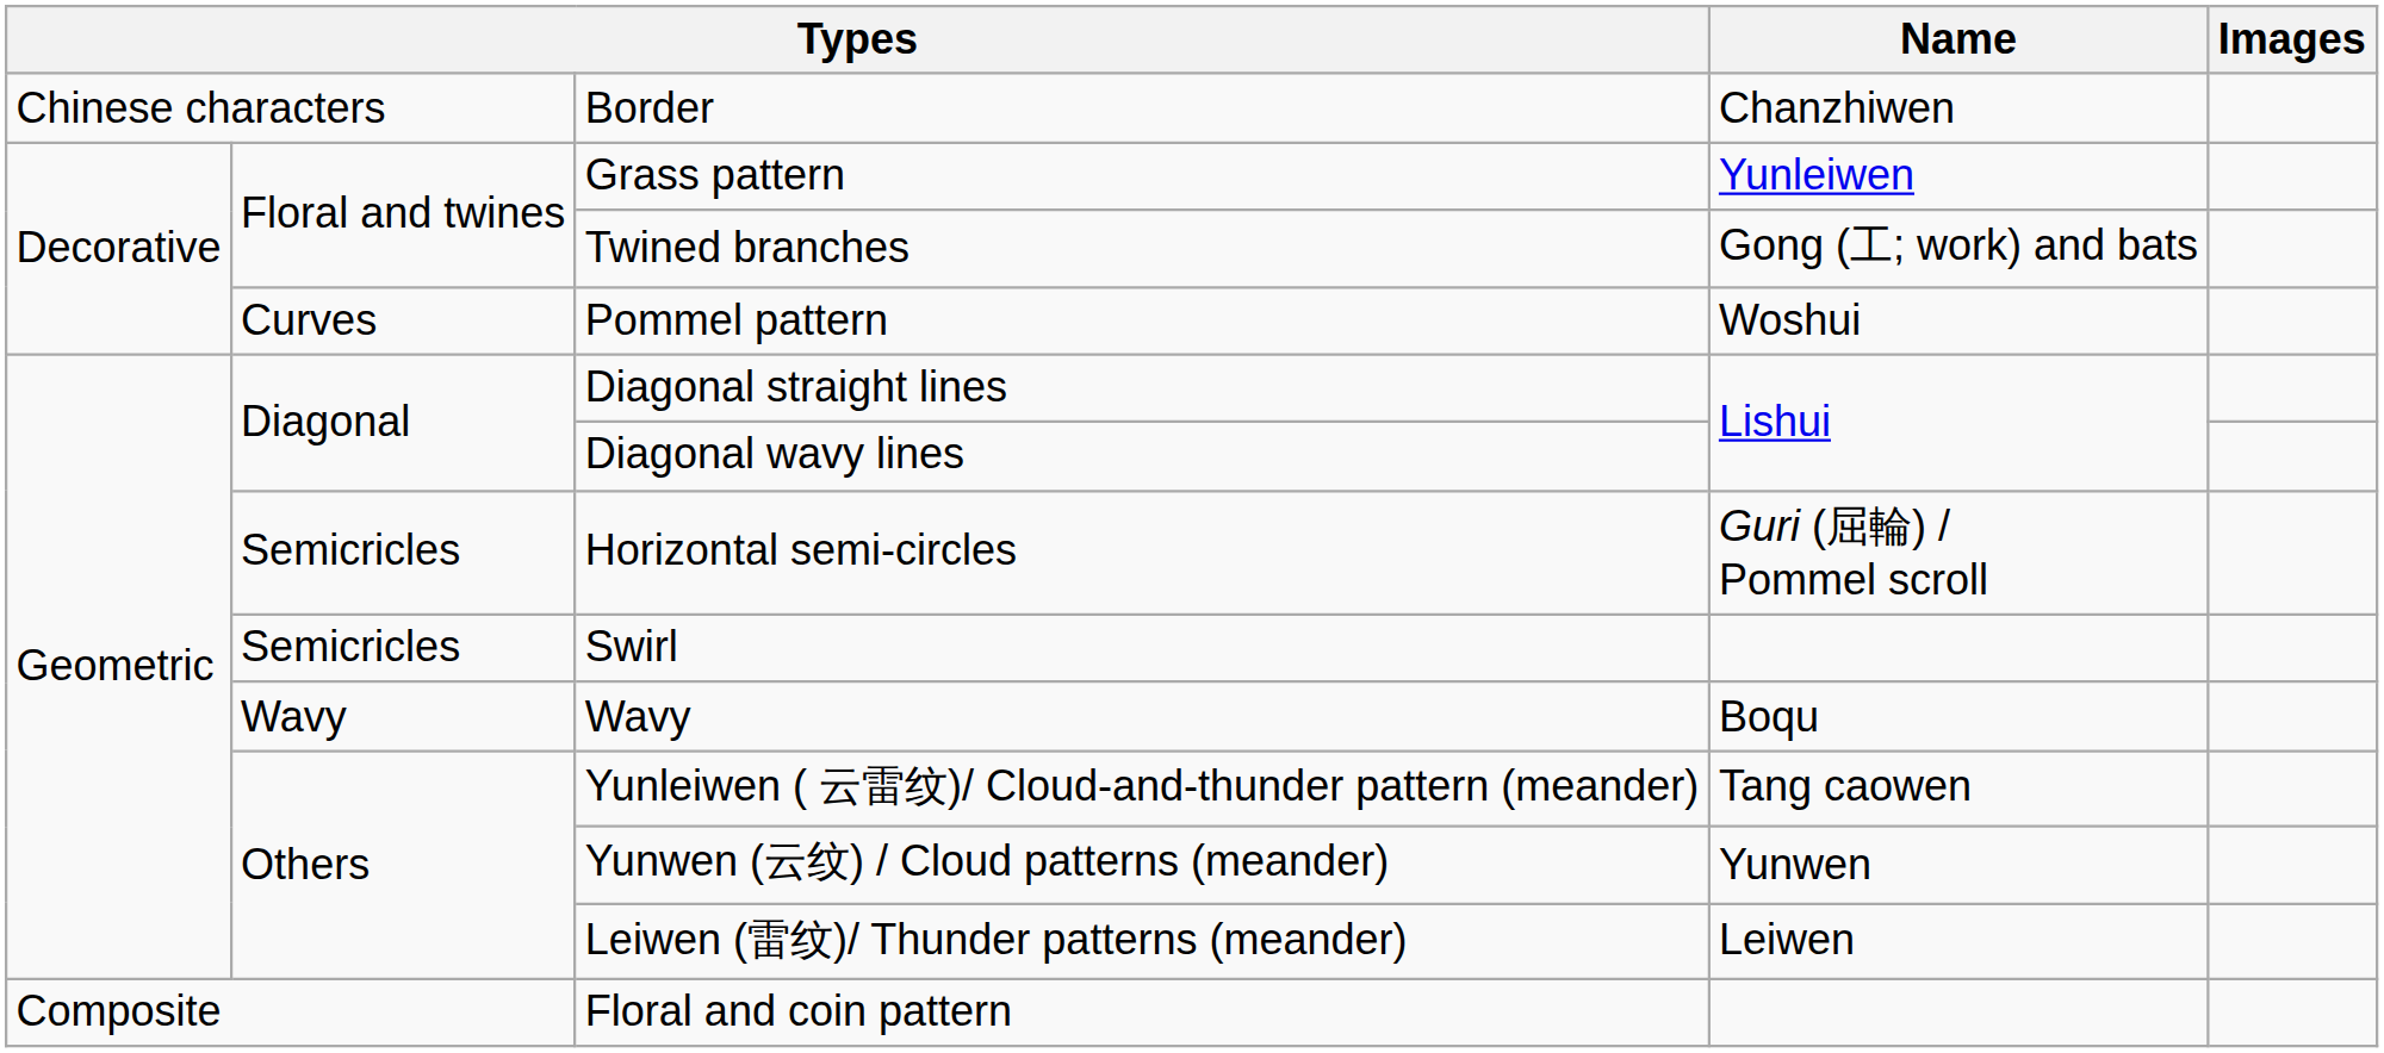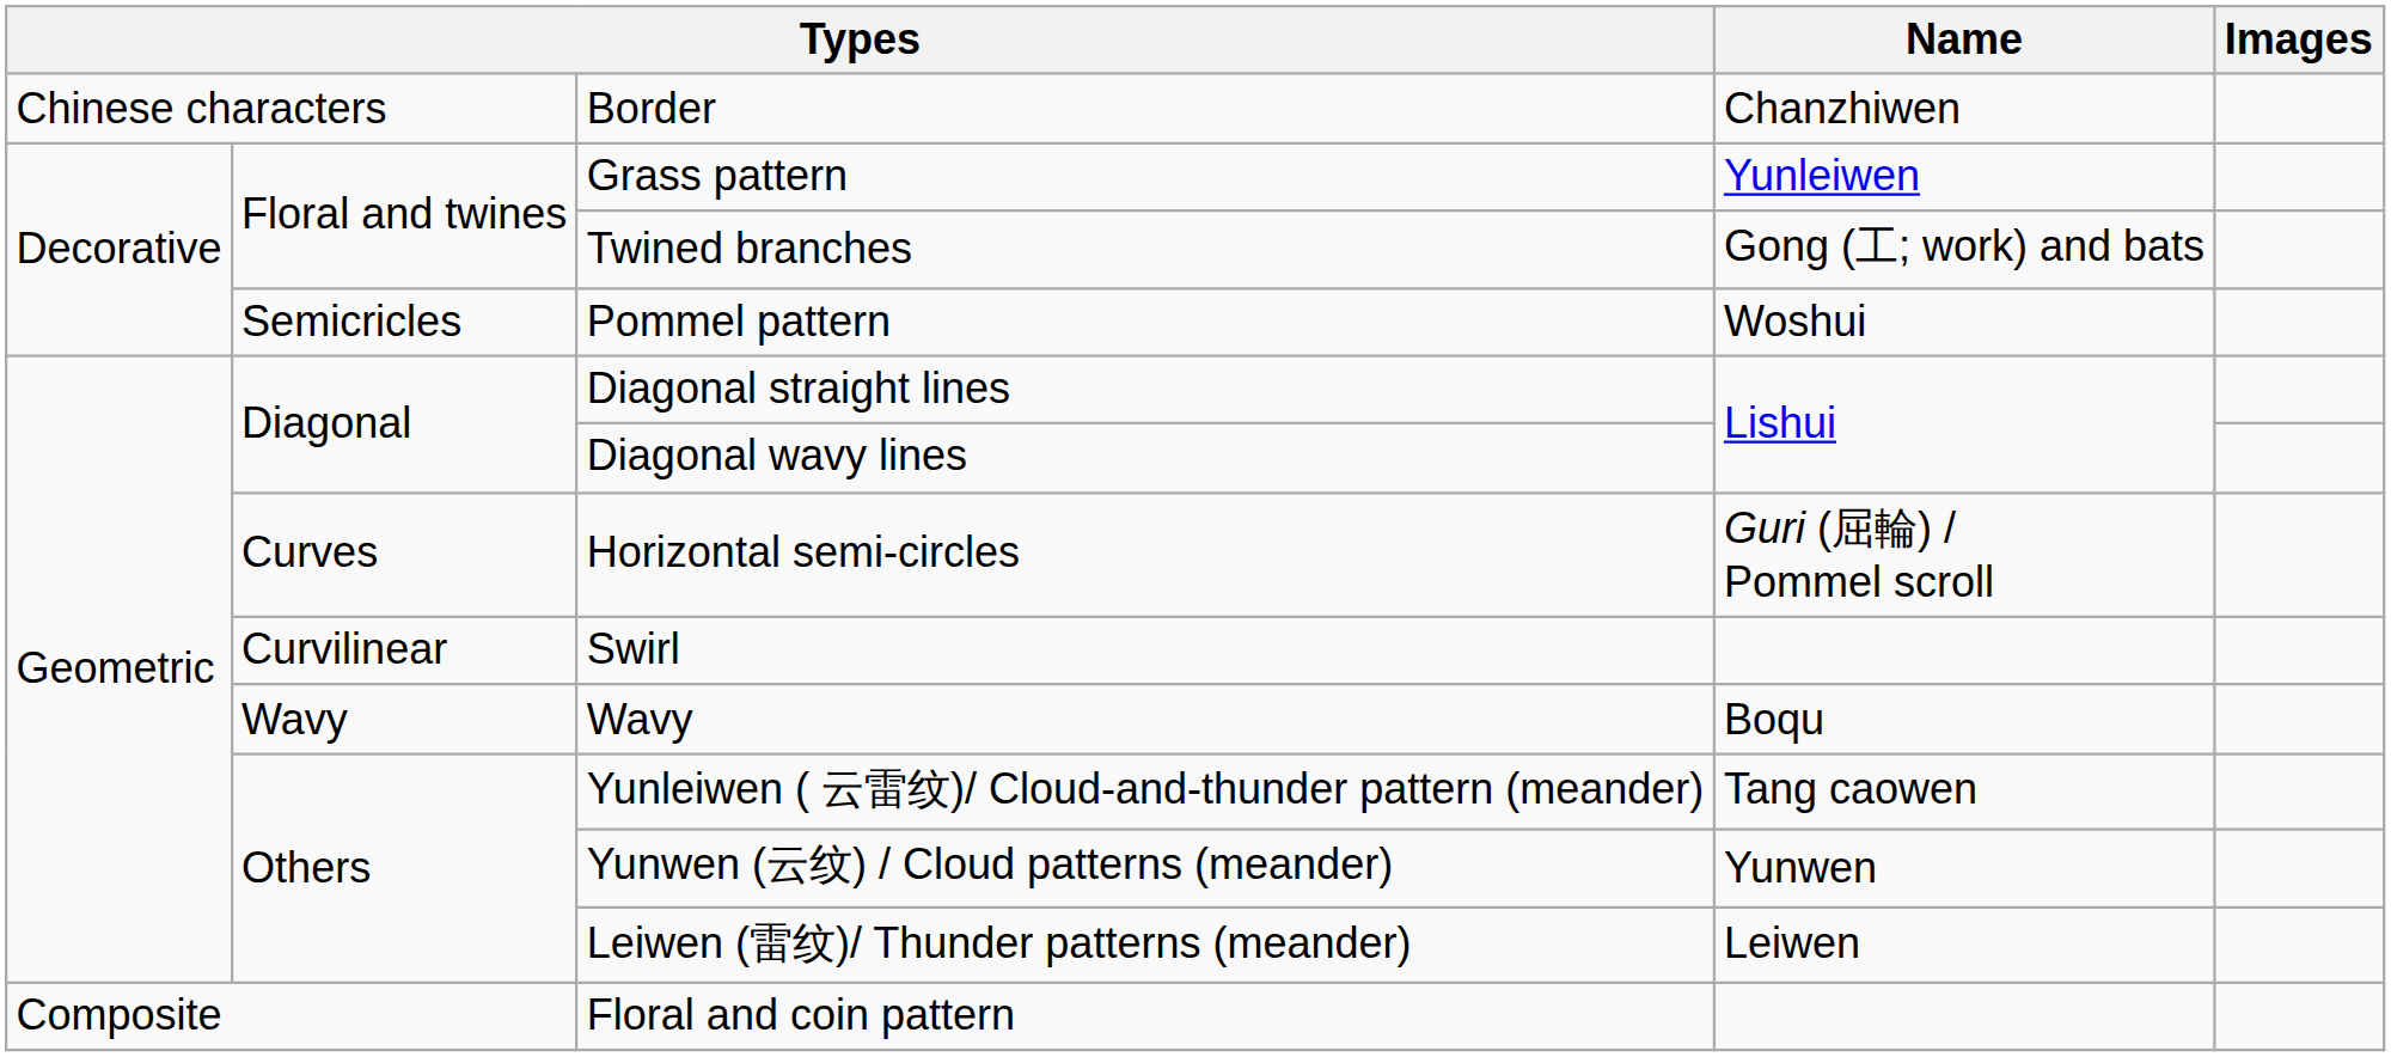Pommel pattern | column 2: Curves -> Semicricles
Horizontal semi-circles | column 2: Semicricles -> Curves
Swirl | column 2: Semicricles -> Curvilinear
